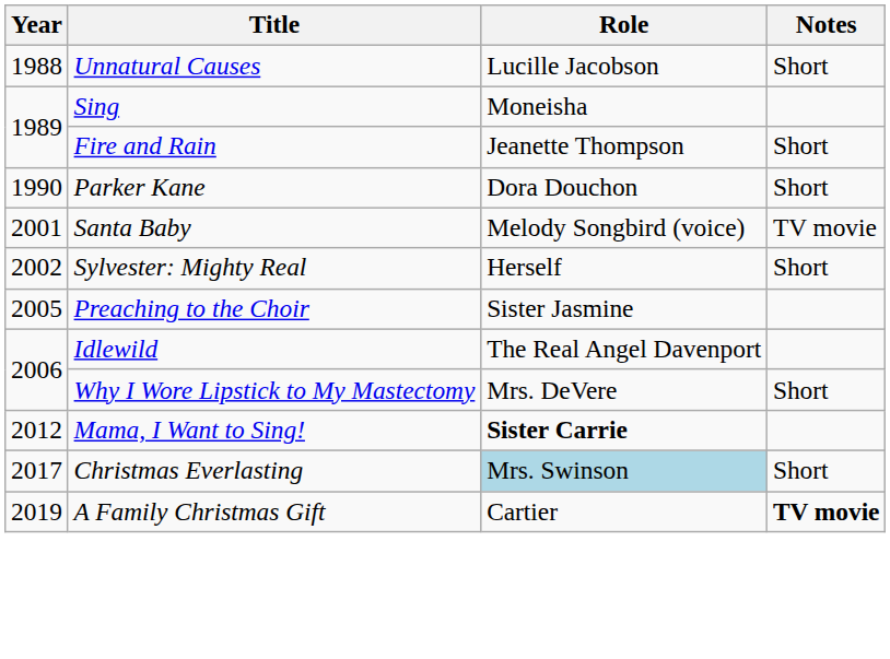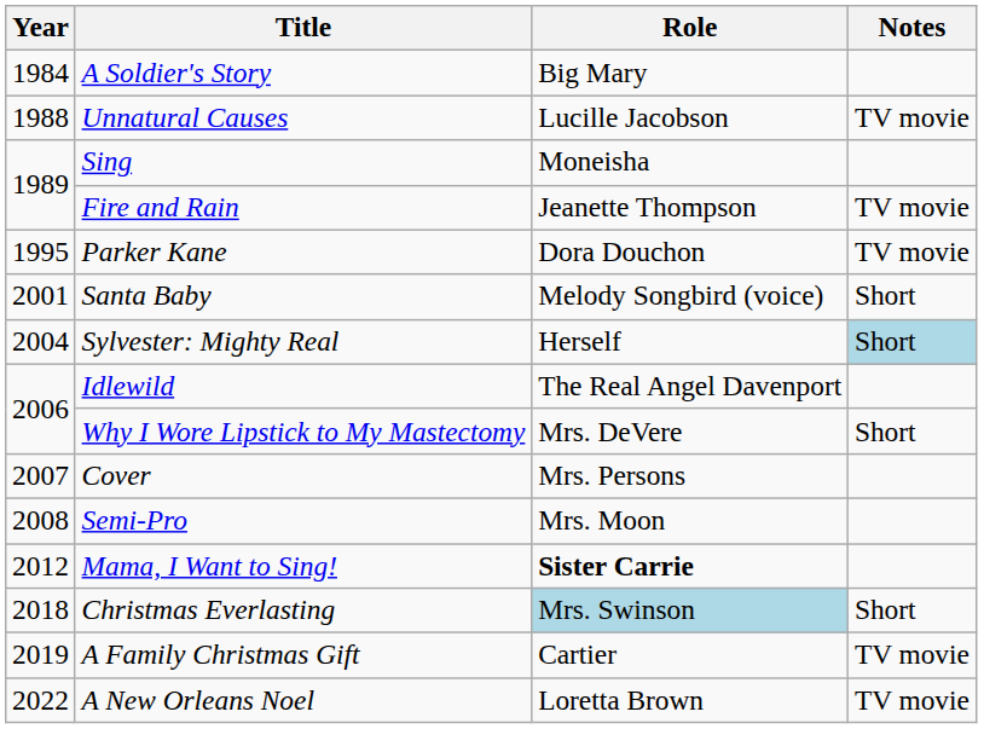+ row: 1984 | A Soldier's Story | Big Mary
Unnatural Causes | Notes: Short -> TV movie
Fire and Rain | Notes: Short -> TV movie
Parker Kane | Year: 1990 -> 1995
Parker Kane | Notes: Short -> TV movie
Santa Baby | Notes: TV movie -> Short
Sylvester: Mighty Real | Year: 2002 -> 2004
Sylvester: Mighty Real | Notes: no background -> lightblue background
- row: 2005 | Preaching to the Choir | Sister Jasmine
+ row: 2007 | Cover | Mrs. Persons
+ row: 2008 | Semi-Pro | Mrs. Moon
Christmas Everlasting | Year: 2017 -> 2018
A Family Christmas Gift | Notes: bold -> normal
+ row: 2022 | A New Orleans Noel | Loretta Brown | TV movie
